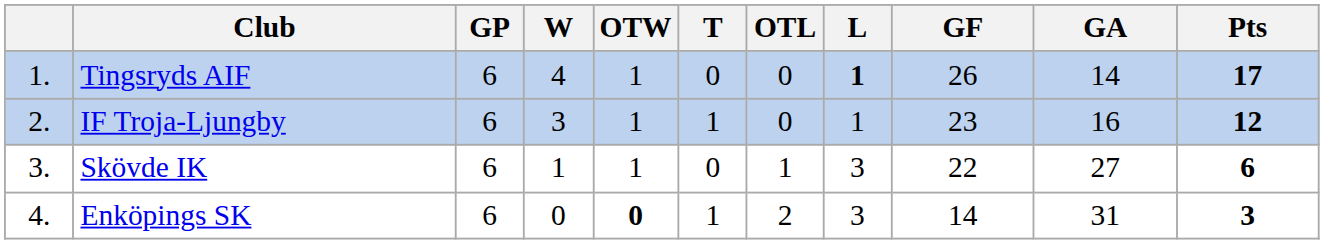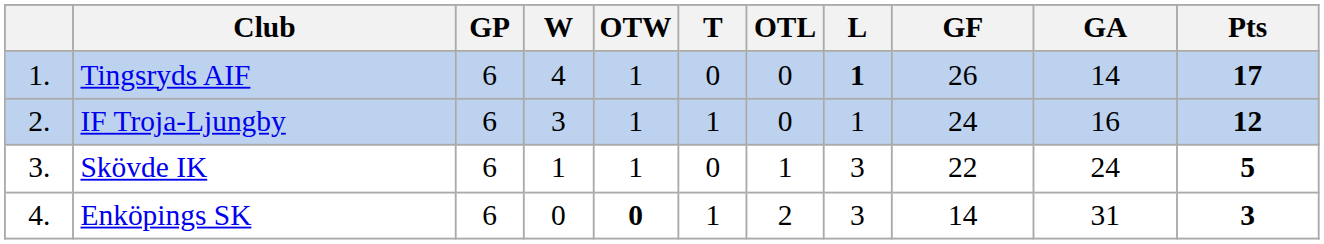IF Troja-Ljungby | GF: 23 -> 24
Skövde IK | GA: 27 -> 24
Skövde IK | Pts: 6 -> 5
